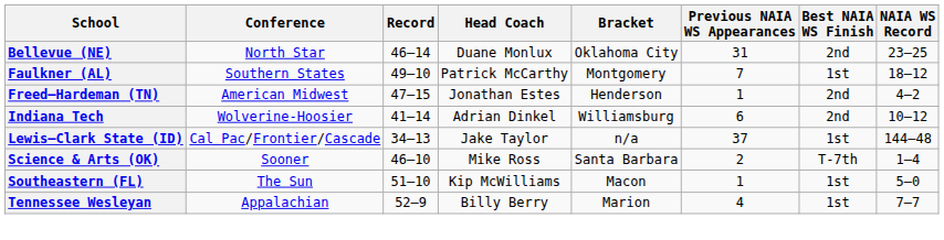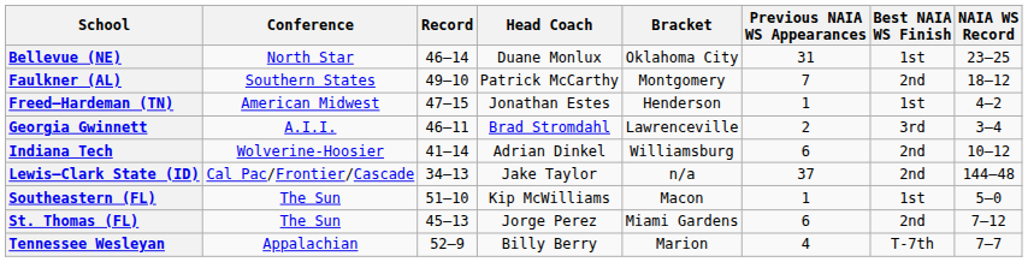Bellevue (NE) | Best NAIA WS Finish: 2nd -> 1st
Faulkner (AL) | Best NAIA WS Finish: 1st -> 2nd
Freed–Hardeman (TN) | Best NAIA WS Finish: 2nd -> 1st
+ row: Georgia Gwinnett | A.I.I. | 46–11 | Brad Stromdahl | Lawrenceville | 2 | 3rd | 3–4
Lewis–Clark State (ID) | Best NAIA WS Finish: 1st -> 2nd
- row: Science & Arts (OK) | Sooner | 46–10 | Mike Ross | Santa Barbara | 2 | T-7th | 1–4
+ row: St. Thomas (FL) | The Sun | 45–13 | Jorge Perez | Miami Gardens | 6 | 2nd | 7–12
Tennessee Wesleyan | Best NAIA WS Finish: 1st -> T-7th
